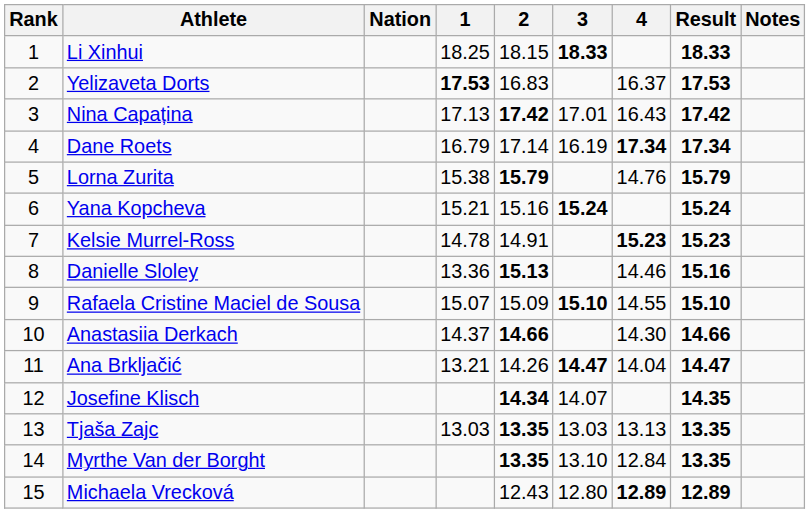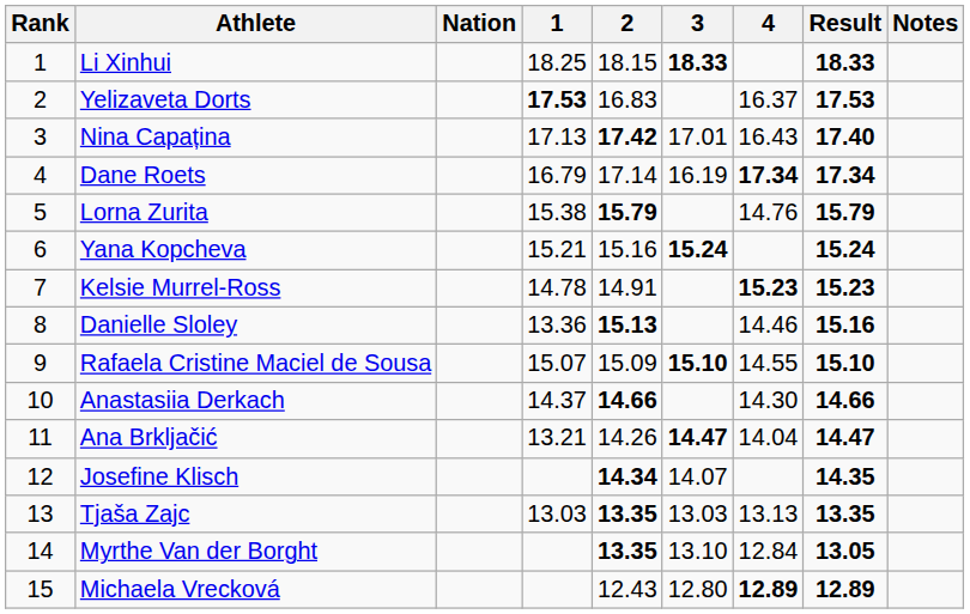Nina Capațina | Result: 17.42 -> 17.40
Myrthe Van der Borght | Result: 13.35 -> 13.05
